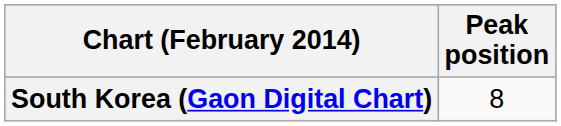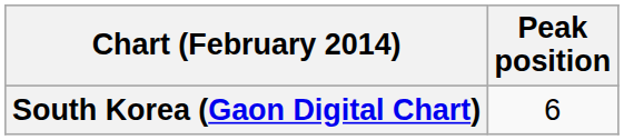South Korea (Gaon Digital Chart) | Peak position: 8 -> 6
